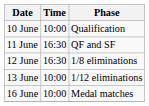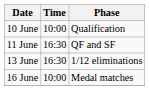- row: 12 June | 16:30 | 1/8 eliminations
13 June | Time: 10:00 -> 16:30
